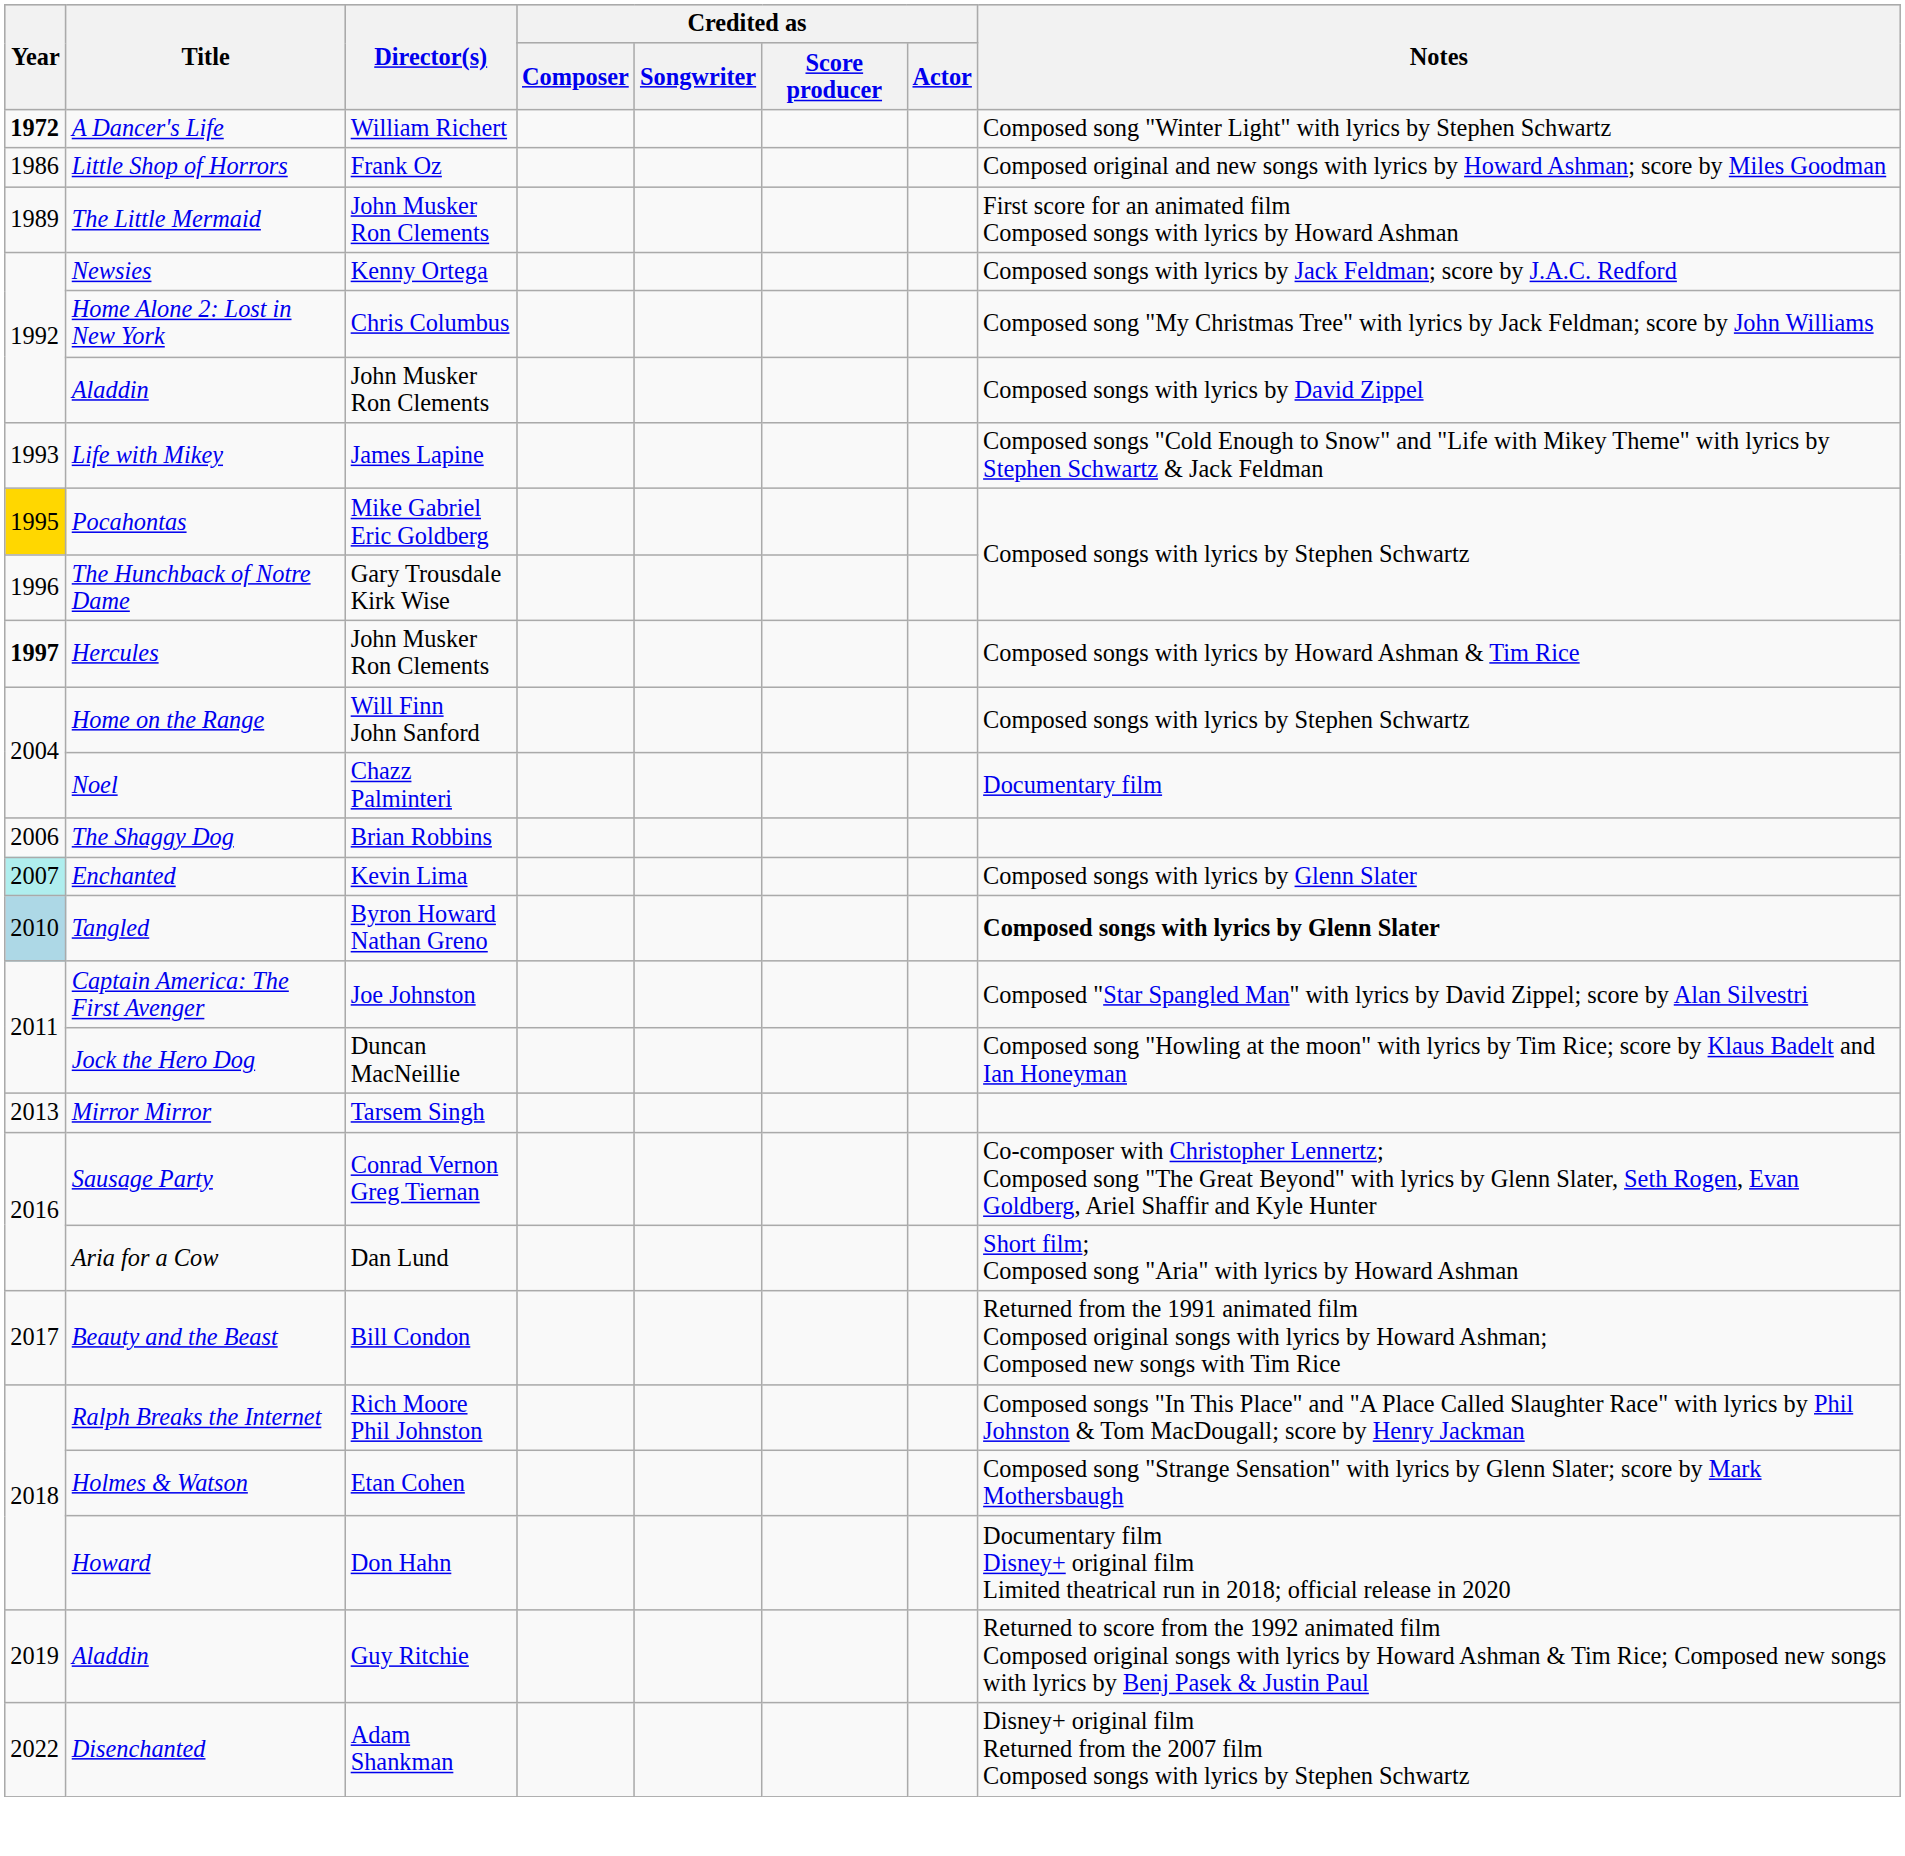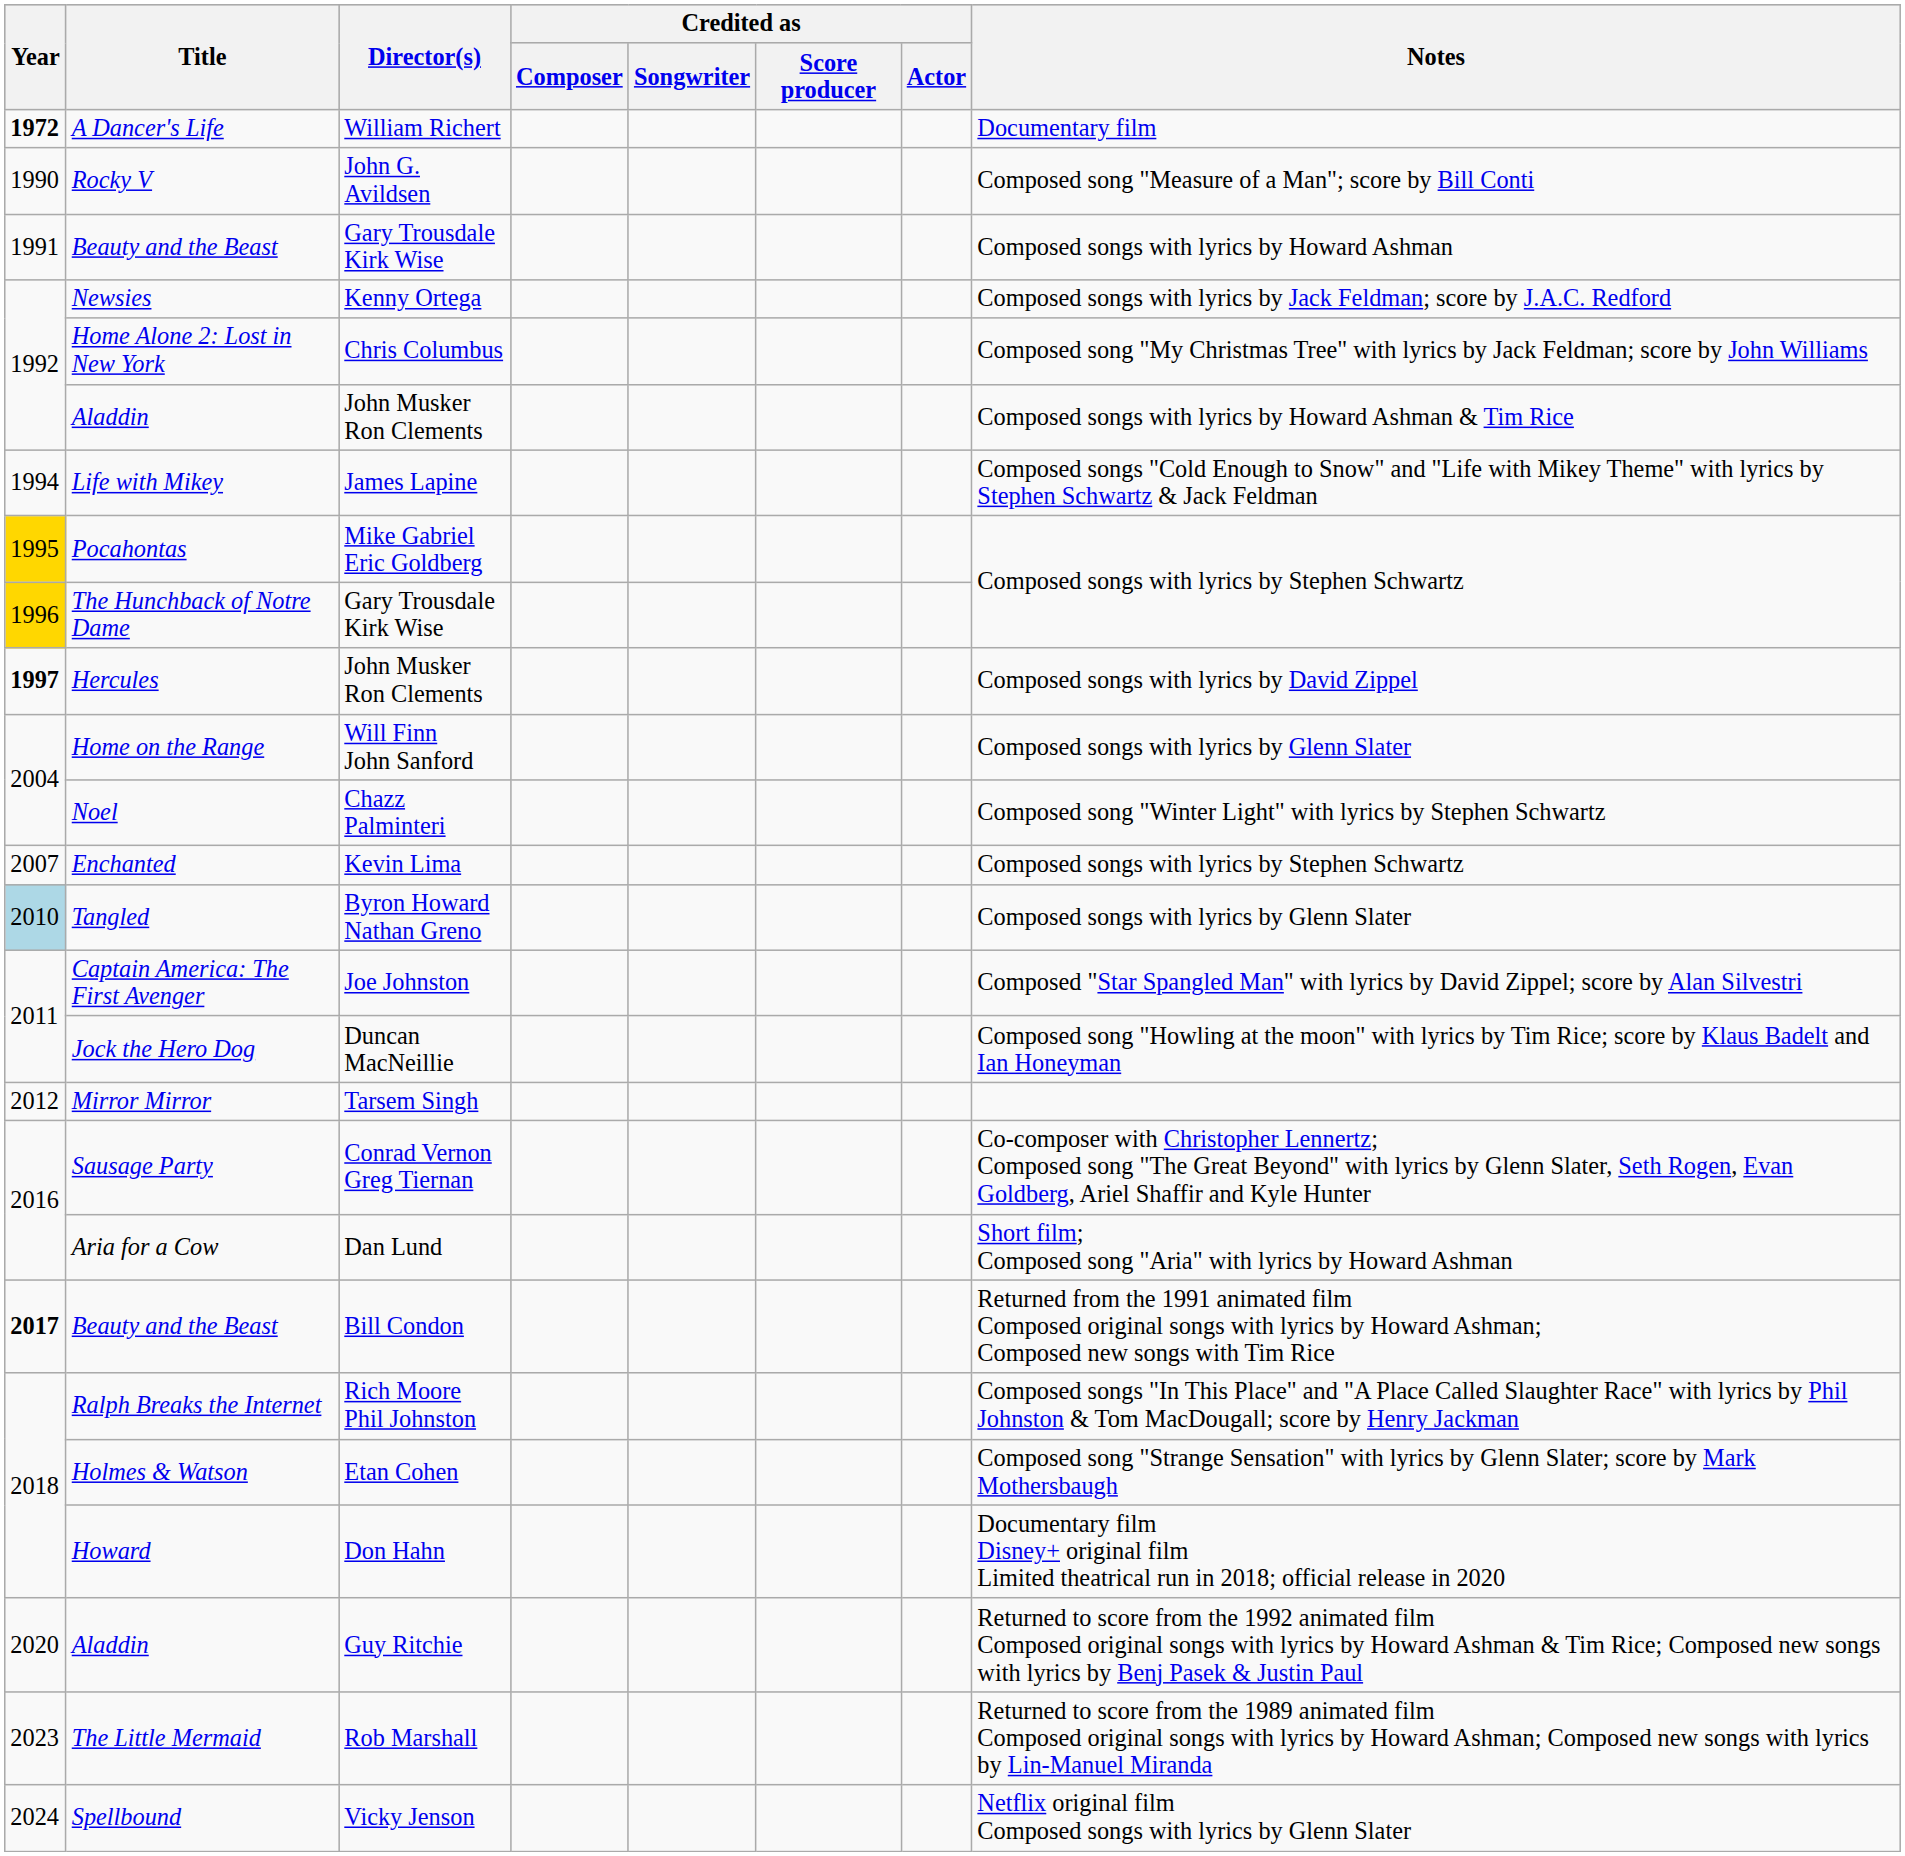A Dancer's Life | Notes: Composed song "Winter Light" with lyrics by Stephen Schwartz -> Documentary film
- row: 1986 | Little Shop of Horrors | Frank Oz | Composed original and new songs with lyrics by Howard Ashman; score by Miles Goodman
- row: 1989 | The Little Mermaid | John Musker Ron Clements | First score for an animated film Composed songs with lyrics by Howard Ashman
+ row: 1990 | Rocky V | John G. Avildsen | Composed song "Measure of a Man"; score by Bill Conti
+ row: 1991 | Beauty and the Beast | Gary Trousdale Kirk Wise | Composed songs with lyrics by Howard Ashman
Aladdin / John Musker Ron Clements | Notes: Composed songs with lyrics by David Zippel -> Composed songs with lyrics by Howard Ashman & Tim Rice
Life with Mikey | Year: 1993 -> 1994
The Hunchback of Notre Dame | Year: no background -> gold background
Hercules | Notes: Composed songs with lyrics by Howard Ashman & Tim Rice -> Composed songs with lyrics by David Zippel
Home on the Range | Notes: Composed songs with lyrics by Stephen Schwartz -> Composed songs with lyrics by Glenn Slater
Noel | Notes: Documentary film -> Composed song "Winter Light" with lyrics by Stephen Schwartz
- row: 2006 | The Shaggy Dog | Brian Robbins
Enchanted | Year: paleturquoise background -> no background
Enchanted | Notes: Composed songs with lyrics by Glenn Slater -> Composed songs with lyrics by Stephen Schwartz
Tangled | Notes: bold -> normal
Mirror Mirror | Year: 2013 -> 2012
Beauty and the Beast / Bill Condon | Year: normal -> bold
Aladdin / Guy Ritchie | Year: 2019 -> 2020
- row: 2022 | Disenchanted | Adam Shankman | Disney+ original film Returned from the 2007 film Composed songs with lyrics by Stephen Schwartz
+ row: 2023 | The Little Mermaid | Rob Marshall | Returned to score from the 1989 animated film Composed original songs with lyrics by Howard Ashman; Composed new songs with lyrics by Lin-Manuel Miranda
+ row: 2024 | Spellbound | Vicky Jenson | Netflix original film Composed songs with lyrics by Glenn Slater
